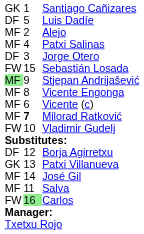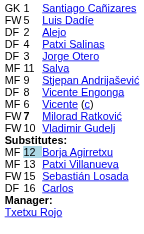Luis Dadíe | column 1: DF -> FW
Alejo | column 1: MF -> DF
Patxi Salinas | column 1: MF -> DF
rows swapped: Salva <-> Sebastián Losada
Stjepan Andrijašević | column 1: lightgreen background -> no background
Vicente Engonga | column 1: MF -> DF
Milorad Ratković | column 1: MF -> FW
Borja Agirretxu | column 1: DF -> MF
Borja Agirretxu | column 2: no background -> lightblue background
Patxi Villanueva | column 1: GK -> MF
- row: MF | 14 | José Gil
Carlos | column 1: FW -> DF
Carlos | column 2: lightgreen background -> no background
